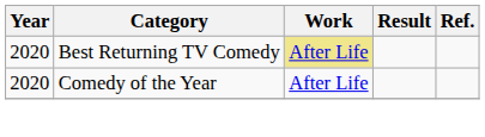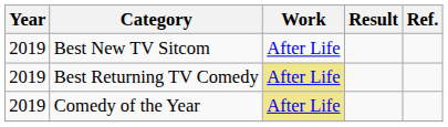+ row: 2019 | Best New TV Sitcom | After Life
Best Returning TV Comedy | Year: 2020 -> 2019
Comedy of the Year | Year: 2020 -> 2019
Comedy of the Year | Work: no background -> khaki background
